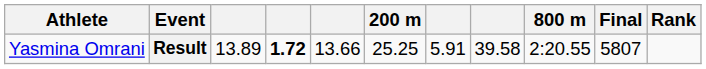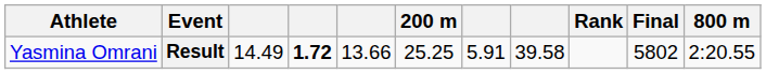columns swapped: 800 m <-> Rank
Result | column 3: 13.89 -> 14.49
Result | Final: 5807 -> 5802
